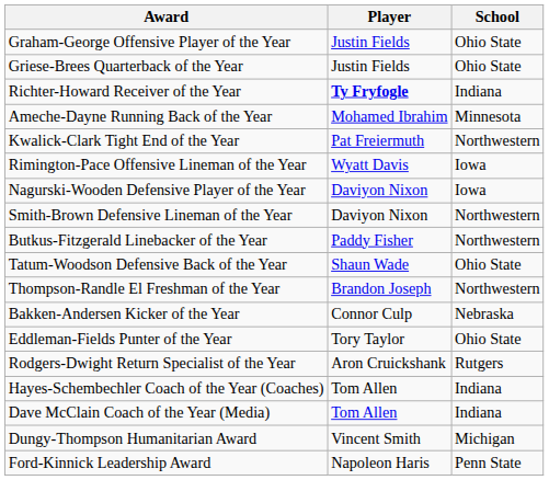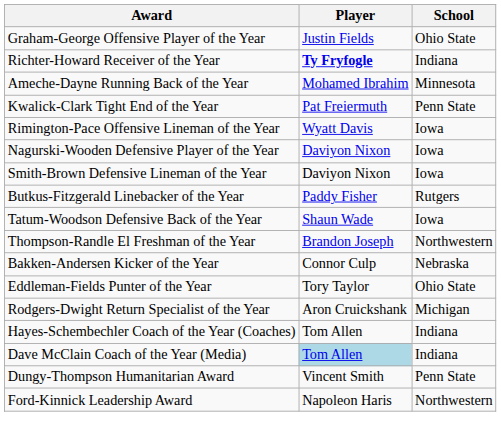- row: Griese-Brees Quarterback of the Year | Justin Fields | Ohio State
Kwalick-Clark Tight End of the Year | School: Northwestern -> Penn State
Smith-Brown Defensive Lineman of the Year | School: Northwestern -> Iowa
Butkus-Fitzgerald Linebacker of the Year | School: Northwestern -> Rutgers
Tatum-Woodson Defensive Back of the Year | School: Ohio State -> Iowa
Rodgers-Dwight Return Specialist of the Year | School: Rutgers -> Michigan
Dave McClain Coach of the Year (Media) | Player: no background -> lightblue background
Dungy-Thompson Humanitarian Award | School: Michigan -> Penn State
Ford-Kinnick Leadership Award | School: Penn State -> Northwestern
